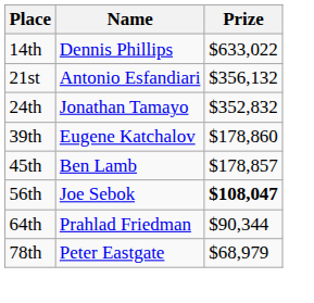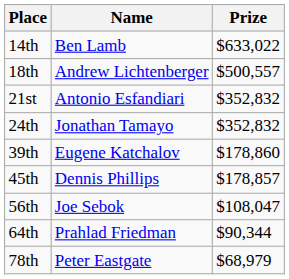14th | Name: Dennis Phillips -> Ben Lamb
+ row: 18th | Andrew Lichtenberger | $500,557
21st | Prize: $356,132 -> $352,832
45th | Name: Ben Lamb -> Dennis Phillips
56th | Prize: bold -> normal
